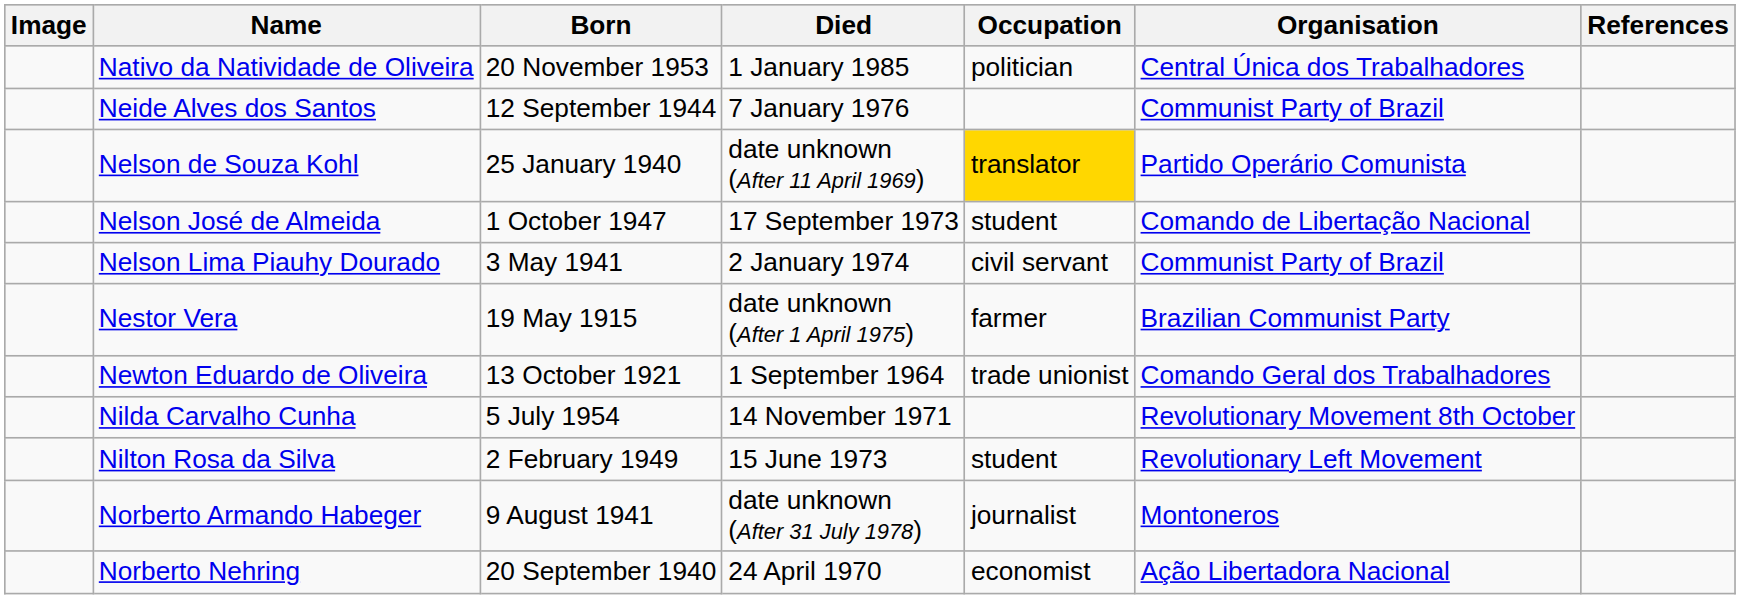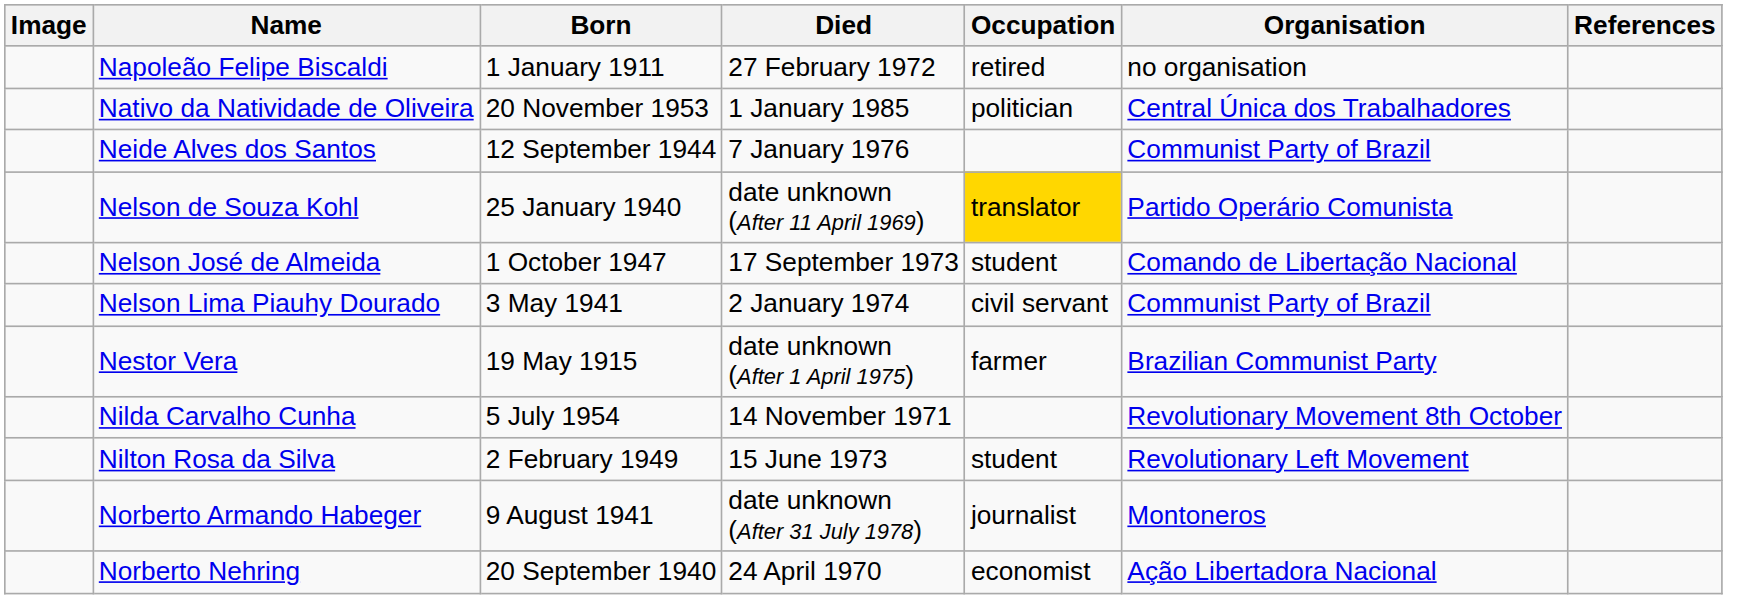+ row: Napoleão Felipe Biscaldi | 1 January 1911 | 27 February 1972 | retired | no organisation
- row: Newton Eduardo de Oliveira | 13 October 1921 | 1 September 1964 | trade unionist | Comando Geral dos Trabalhadores
